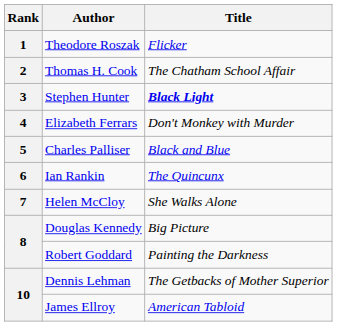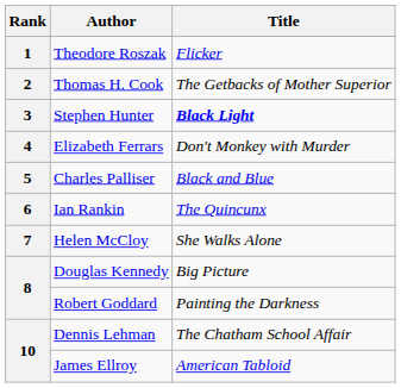Thomas H. Cook | Title: The Chatham School Affair -> The Getbacks of Mother Superior
Dennis Lehman | Title: The Getbacks of Mother Superior -> The Chatham School Affair
